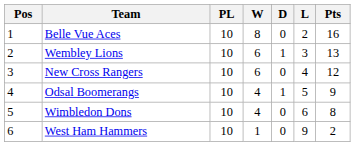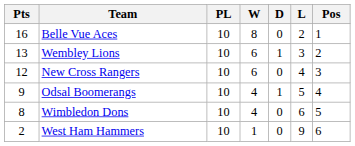columns swapped: Pos <-> Pts
